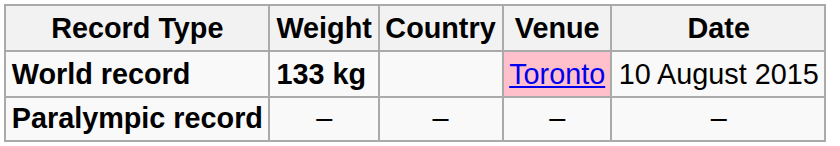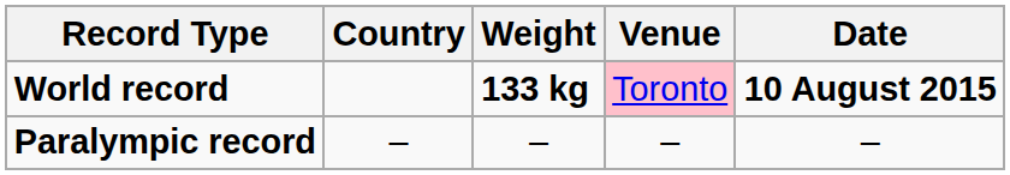columns swapped: Weight <-> Country
World record | Date: normal -> bold
